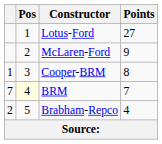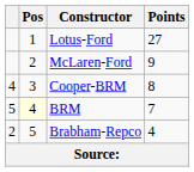Cooper-BRM | column 1: 1 -> 4
BRM | column 1: 7 -> 5
